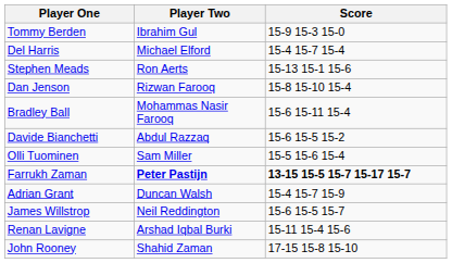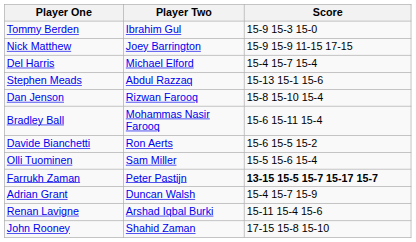+ row: Nick Matthew | Joey Barrington | 15-9 15-9 11-15 17-15
Stephen Meads | Player Two: Ron Aerts -> Abdul Razzaq
Davide Bianchetti | Player Two: Abdul Razzaq -> Ron Aerts
Farrukh Zaman | Player Two: bold -> normal
- row: James Willstrop | Neil Reddington | 15-6 15-5 15-7
